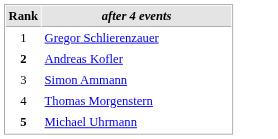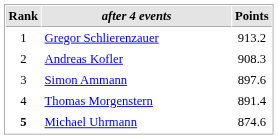+ column: Points | 913.2 | 908.3 | 897.6 | 891.4 | 874.6
Andreas Kofler | Rank: bold -> normal
